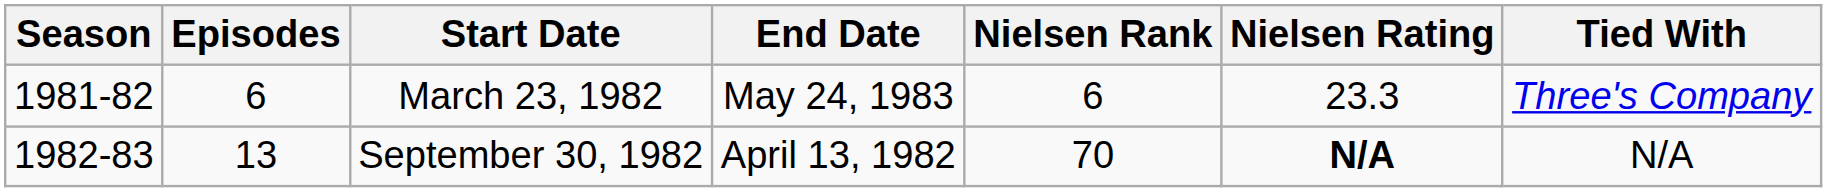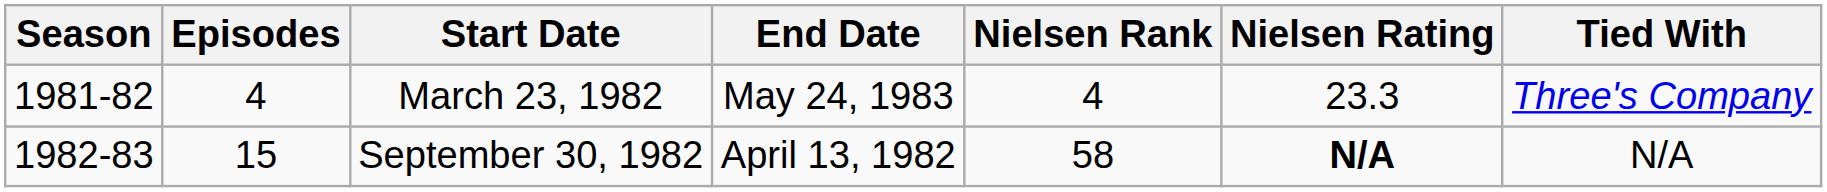March 23, 1982 | Episodes: 6 -> 4
March 23, 1982 | Nielsen Rank: 6 -> 4
September 30, 1982 | Episodes: 13 -> 15
September 30, 1982 | Nielsen Rank: 70 -> 58
